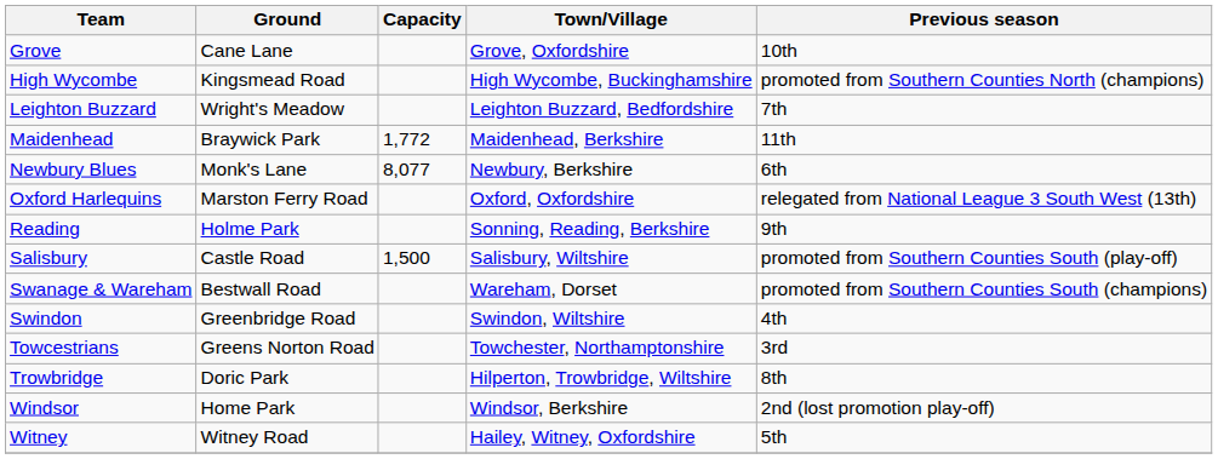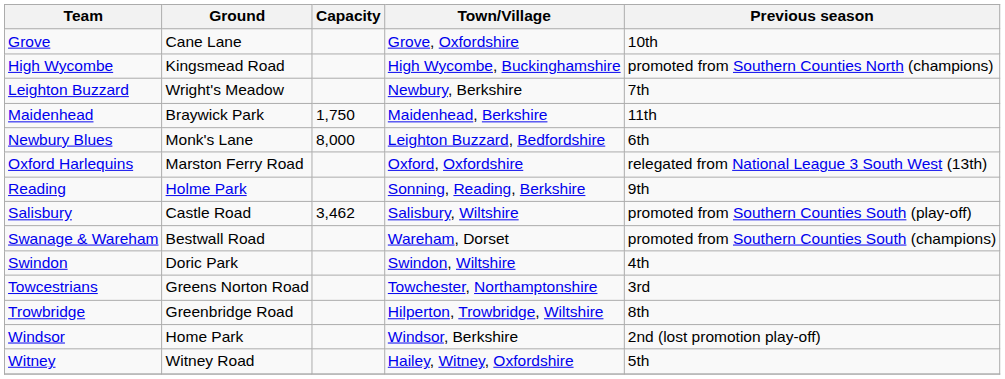Leighton Buzzard | Town/Village: Leighton Buzzard, Bedfordshire -> Newbury, Berkshire
Maidenhead | Capacity: 1,772 -> 1,750
Newbury Blues | Capacity: 8,077 -> 8,000
Newbury Blues | Town/Village: Newbury, Berkshire -> Leighton Buzzard, Bedfordshire
Salisbury | Capacity: 1,500 -> 3,462
Swindon | Ground: Greenbridge Road -> Doric Park
Trowbridge | Ground: Doric Park -> Greenbridge Road
